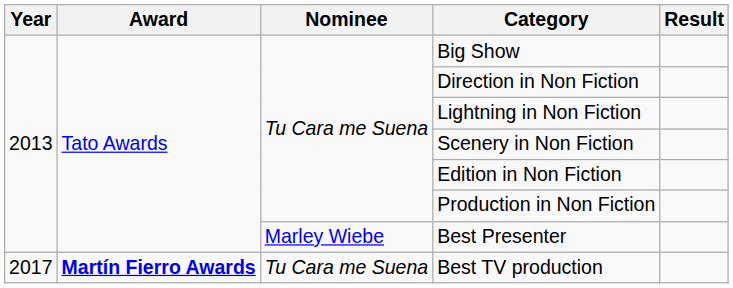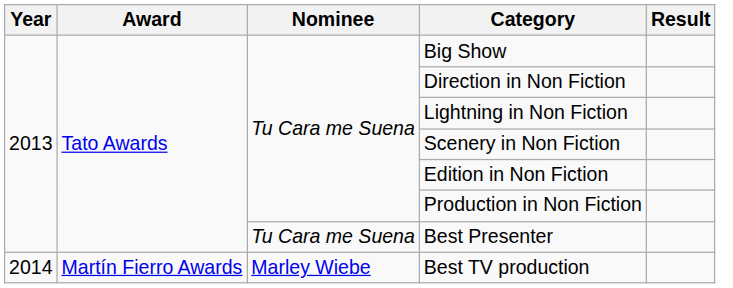Best Presenter | Nominee: Marley Wiebe -> Tu Cara me Suena
Best TV production | Year: 2017 -> 2014
Best TV production | Award: bold -> normal
Best TV production | Nominee: Tu Cara me Suena -> Marley Wiebe
